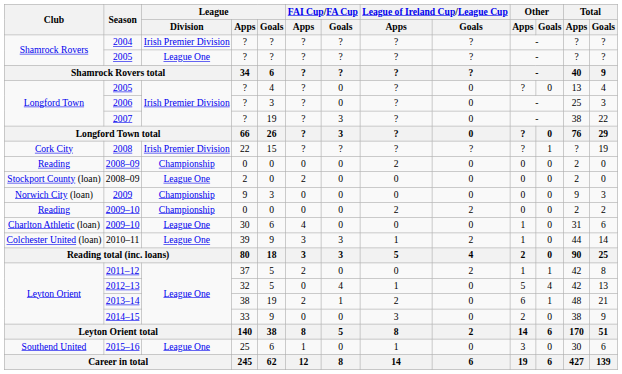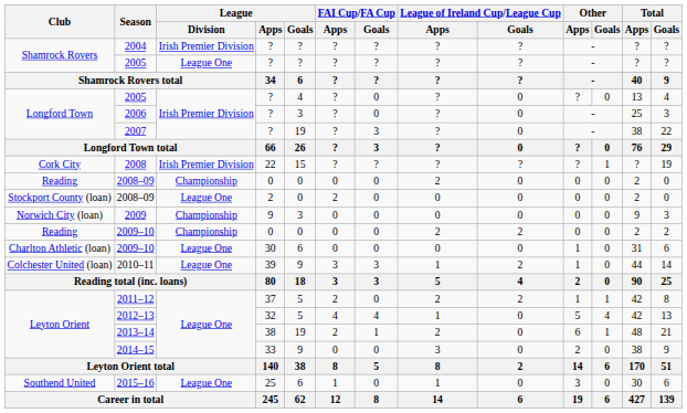Charlton Athletic (loan) / 2009–10 | FAI Cup/FA Cup / Apps: 4 -> 0
2011–12 | League of Ireland Cup/League Cup / Apps: 0 -> 2
2012–13 | FAI Cup/FA Cup / Apps: 0 -> 4
